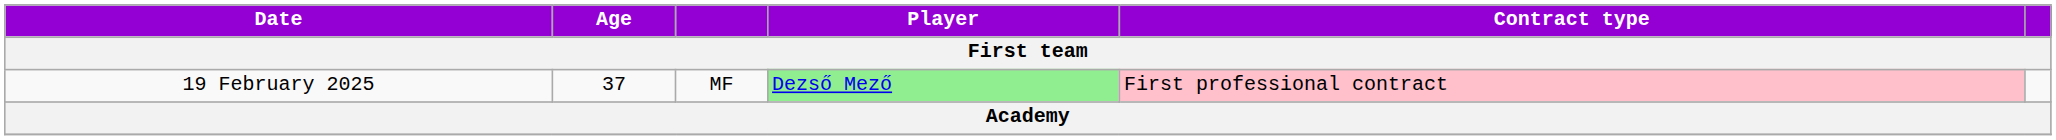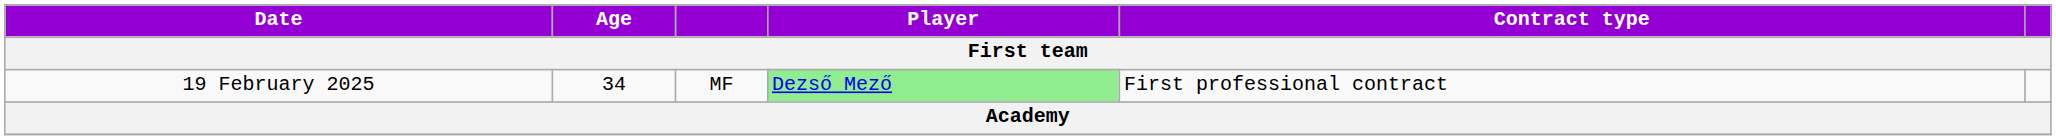19 February 2025 | Age: 37 -> 34
19 February 2025 | Contract type: pink background -> no background
